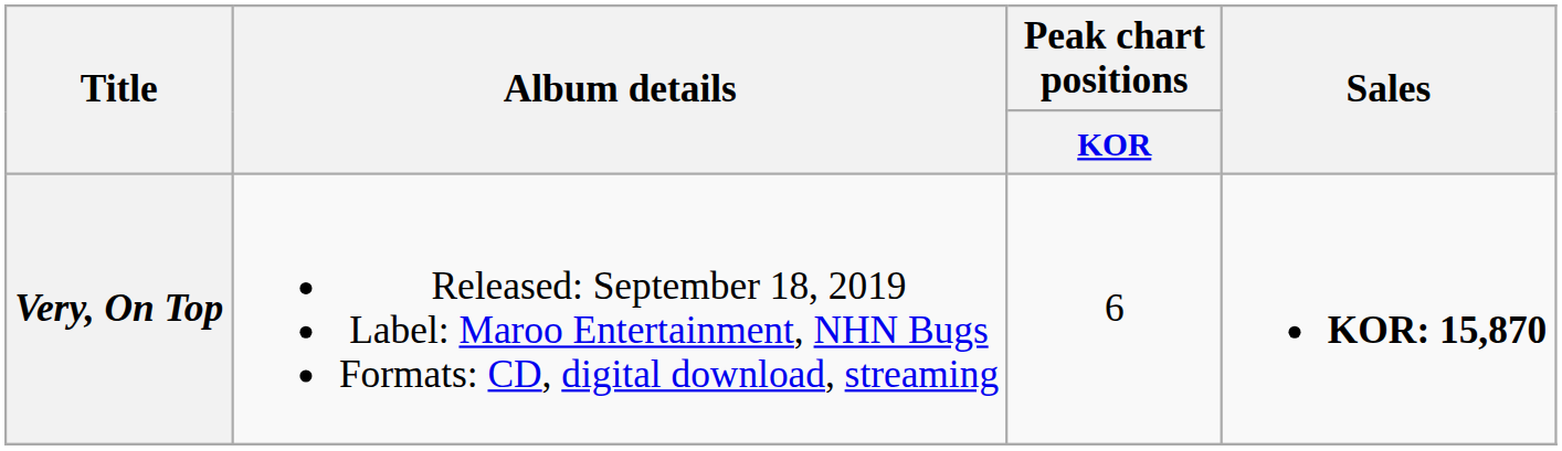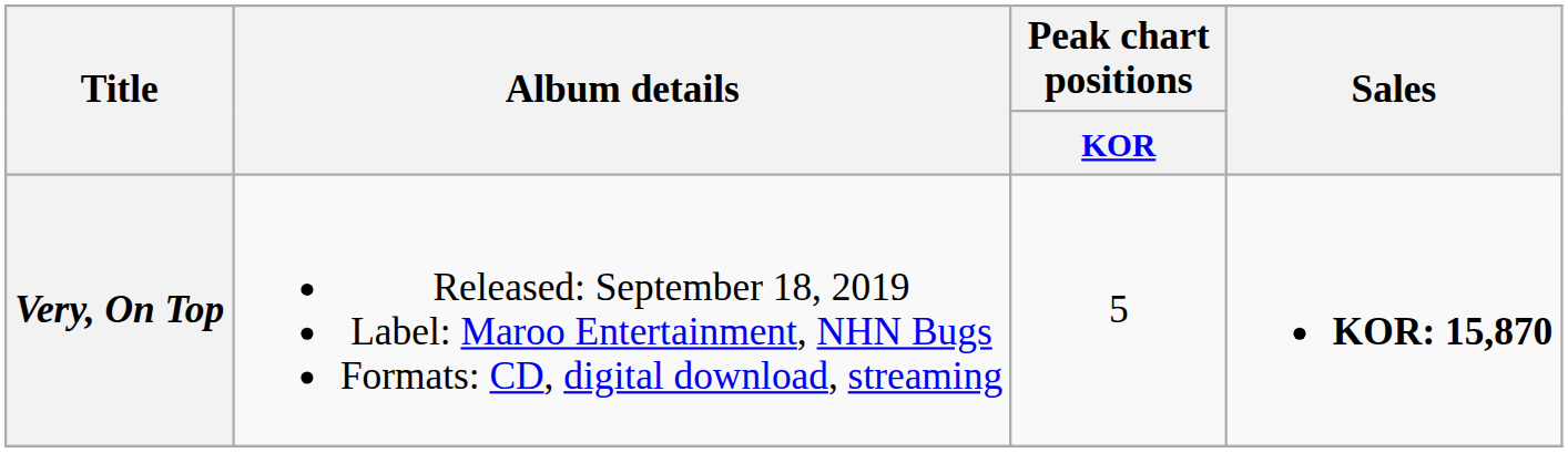Very, On Top | Peak chart positions / KOR: 6 -> 5
